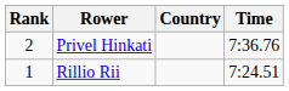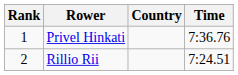Privel Hinkati | Rank: 2 -> 1
Rillio Rii | Rank: 1 -> 2
